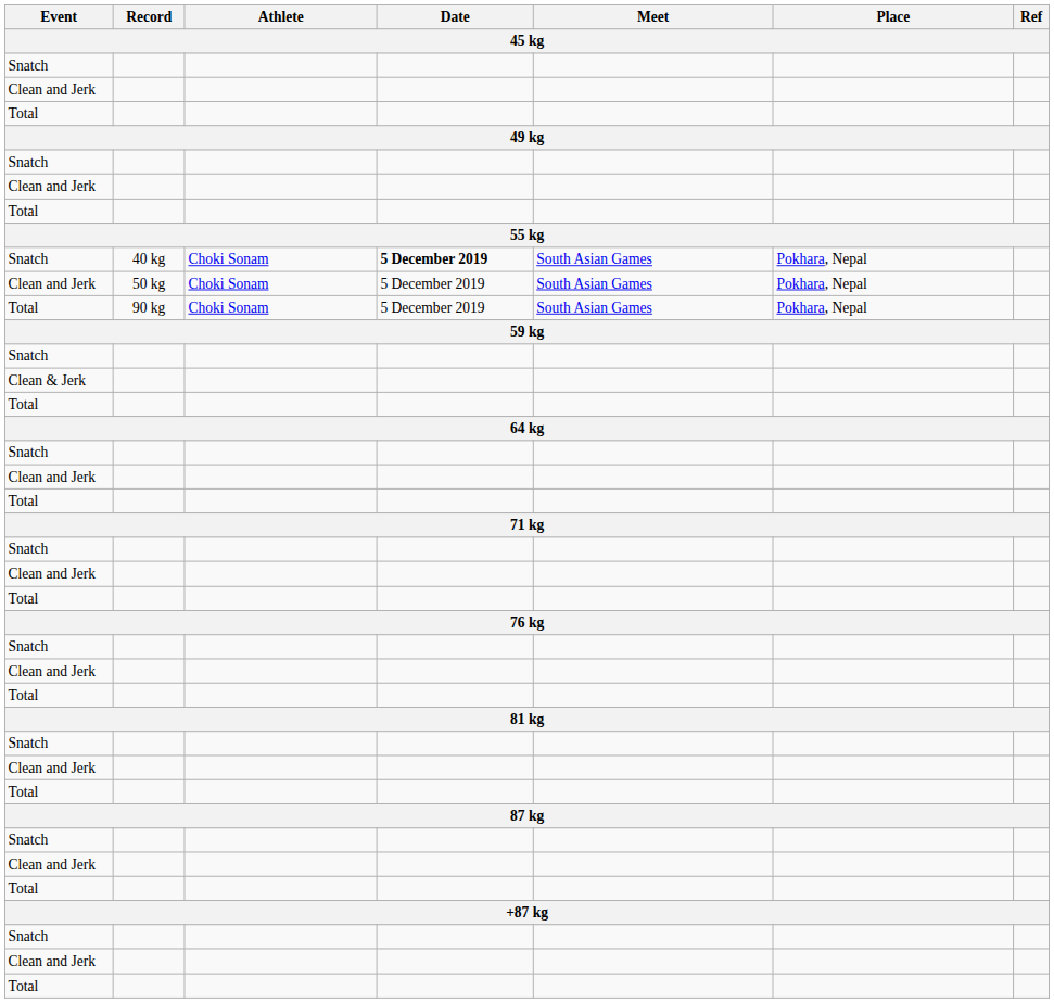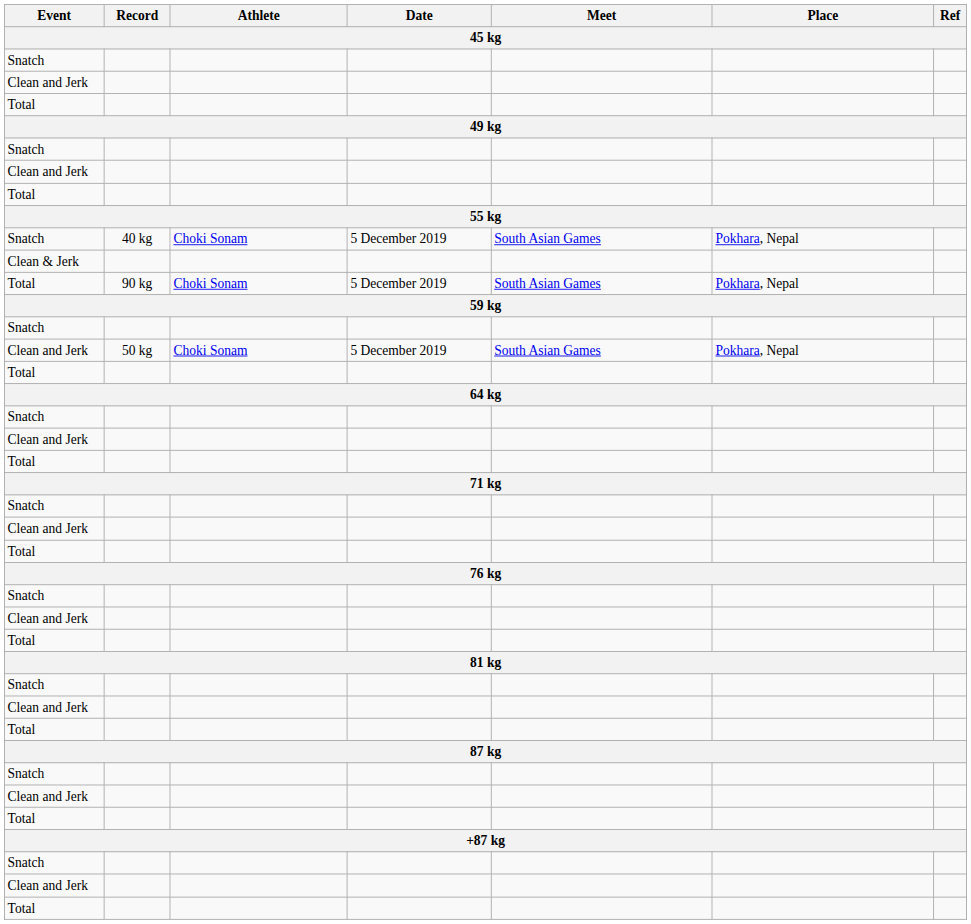Snatch / 40 kg | Date: bold -> normal
rows swapped: Clean and Jerk / 50 kg <-> Clean & Jerk
